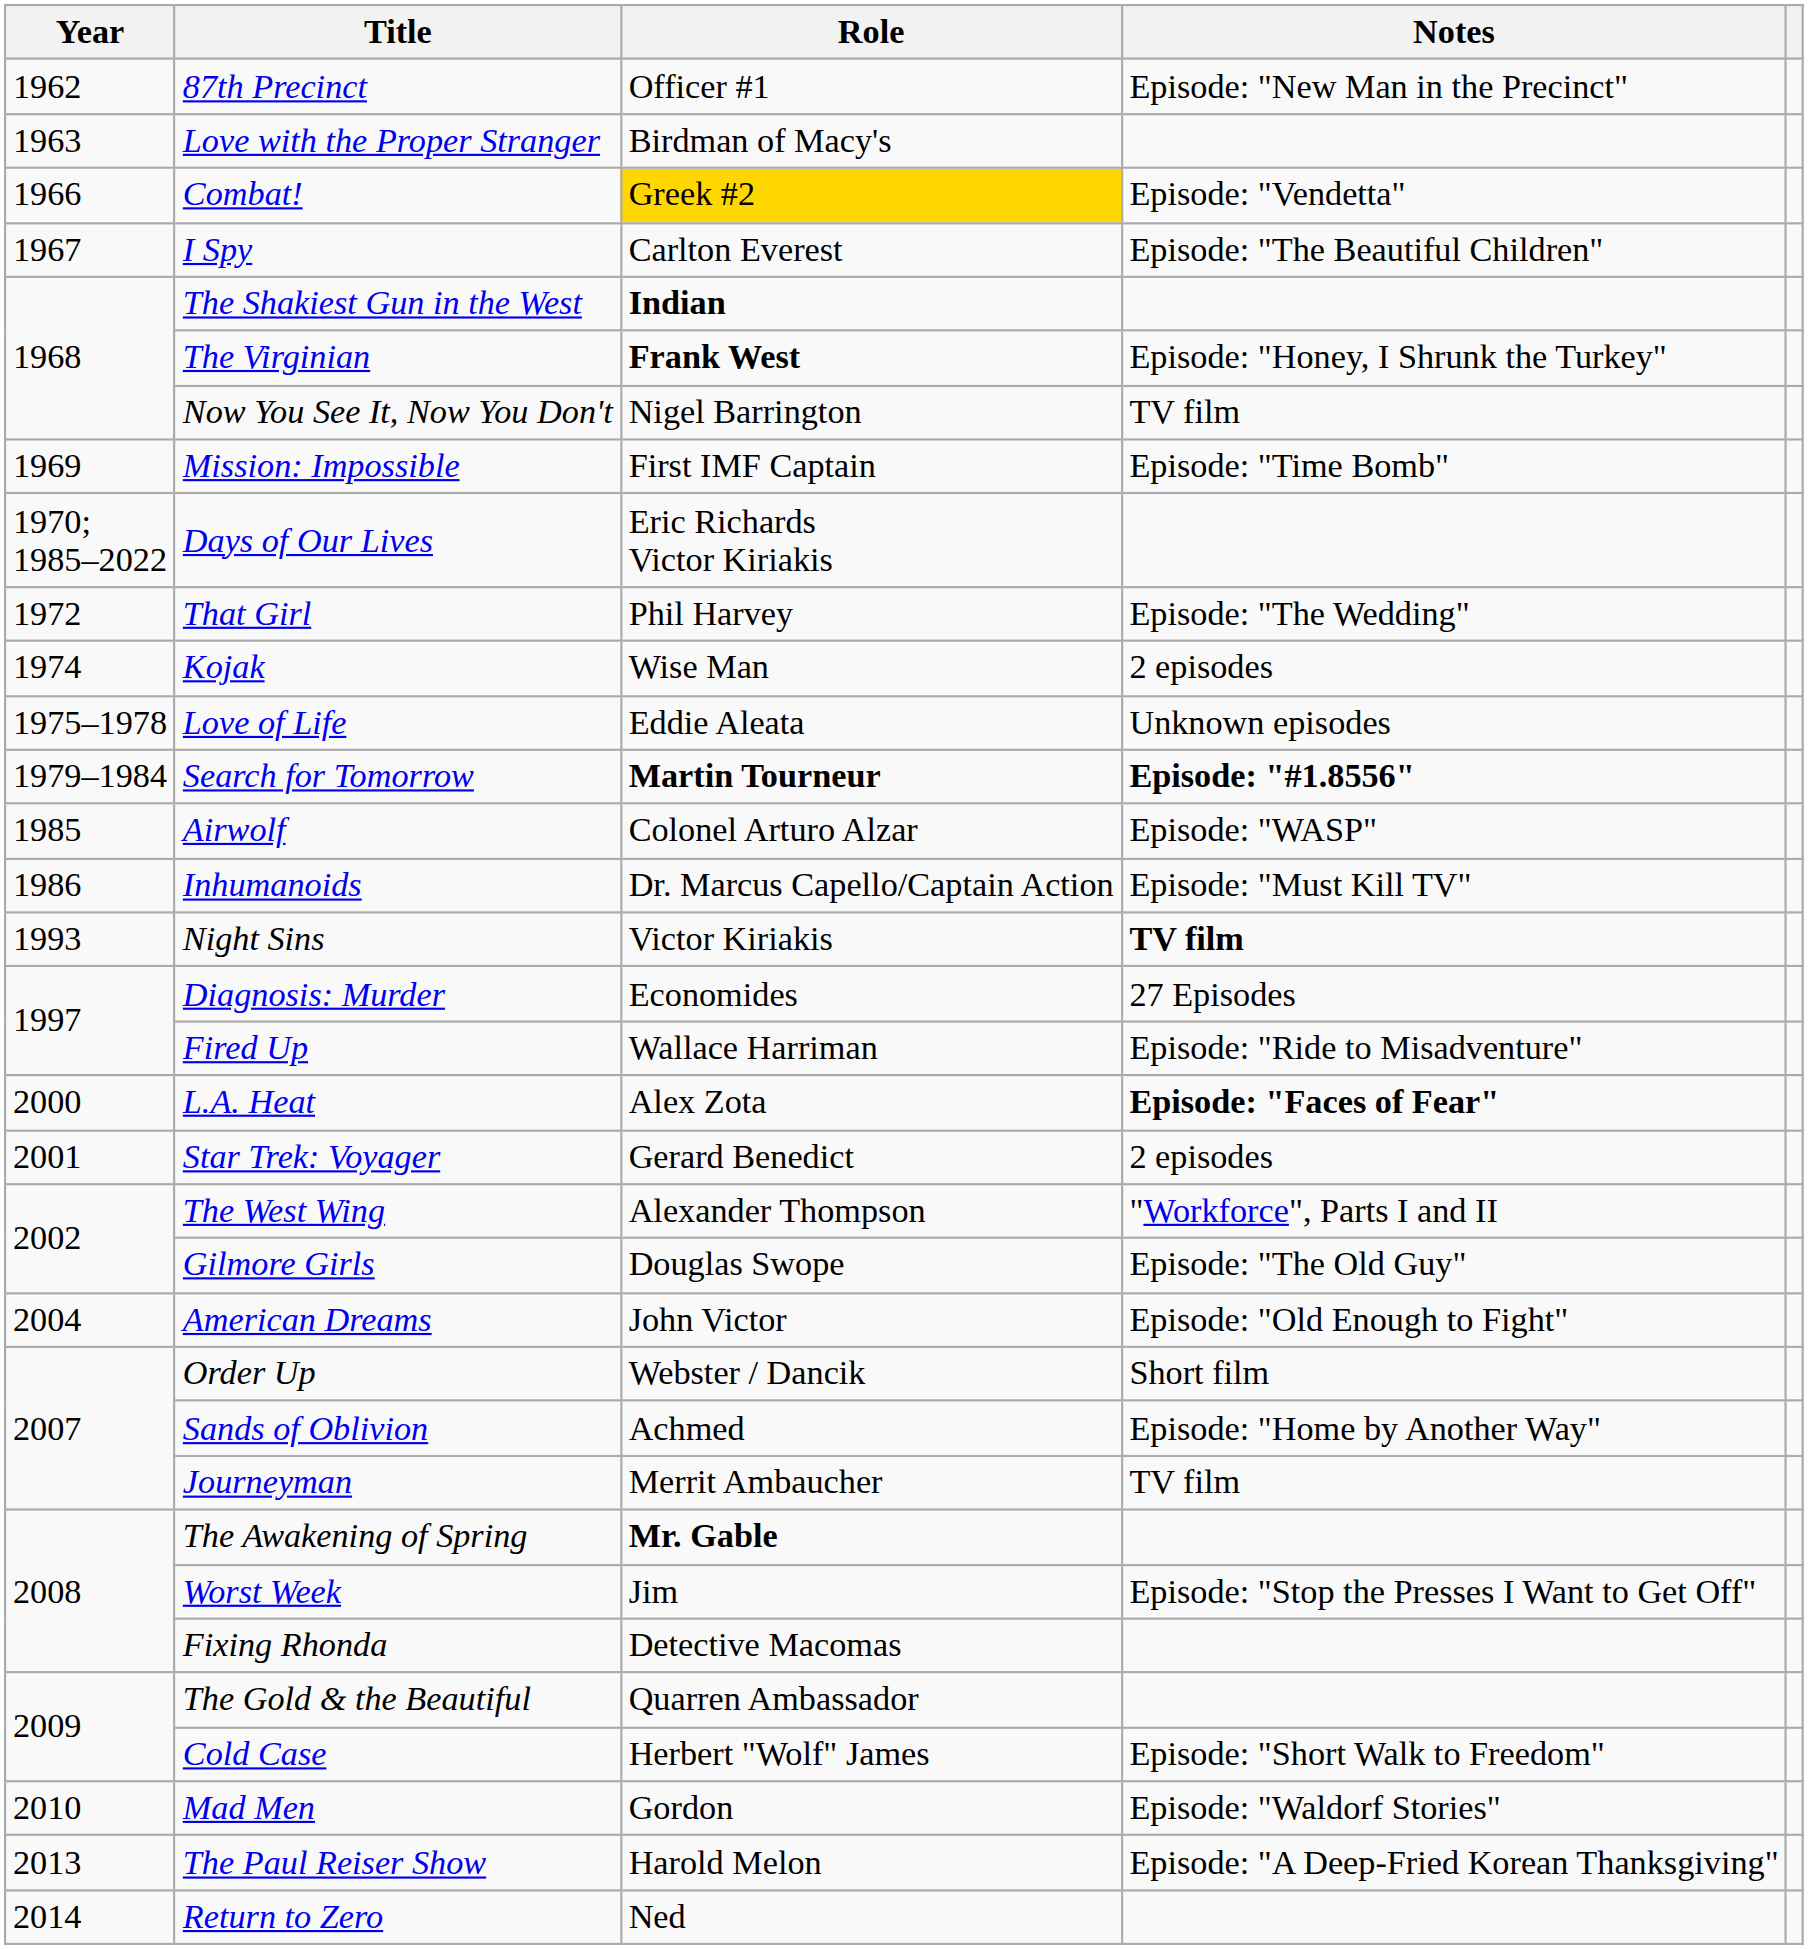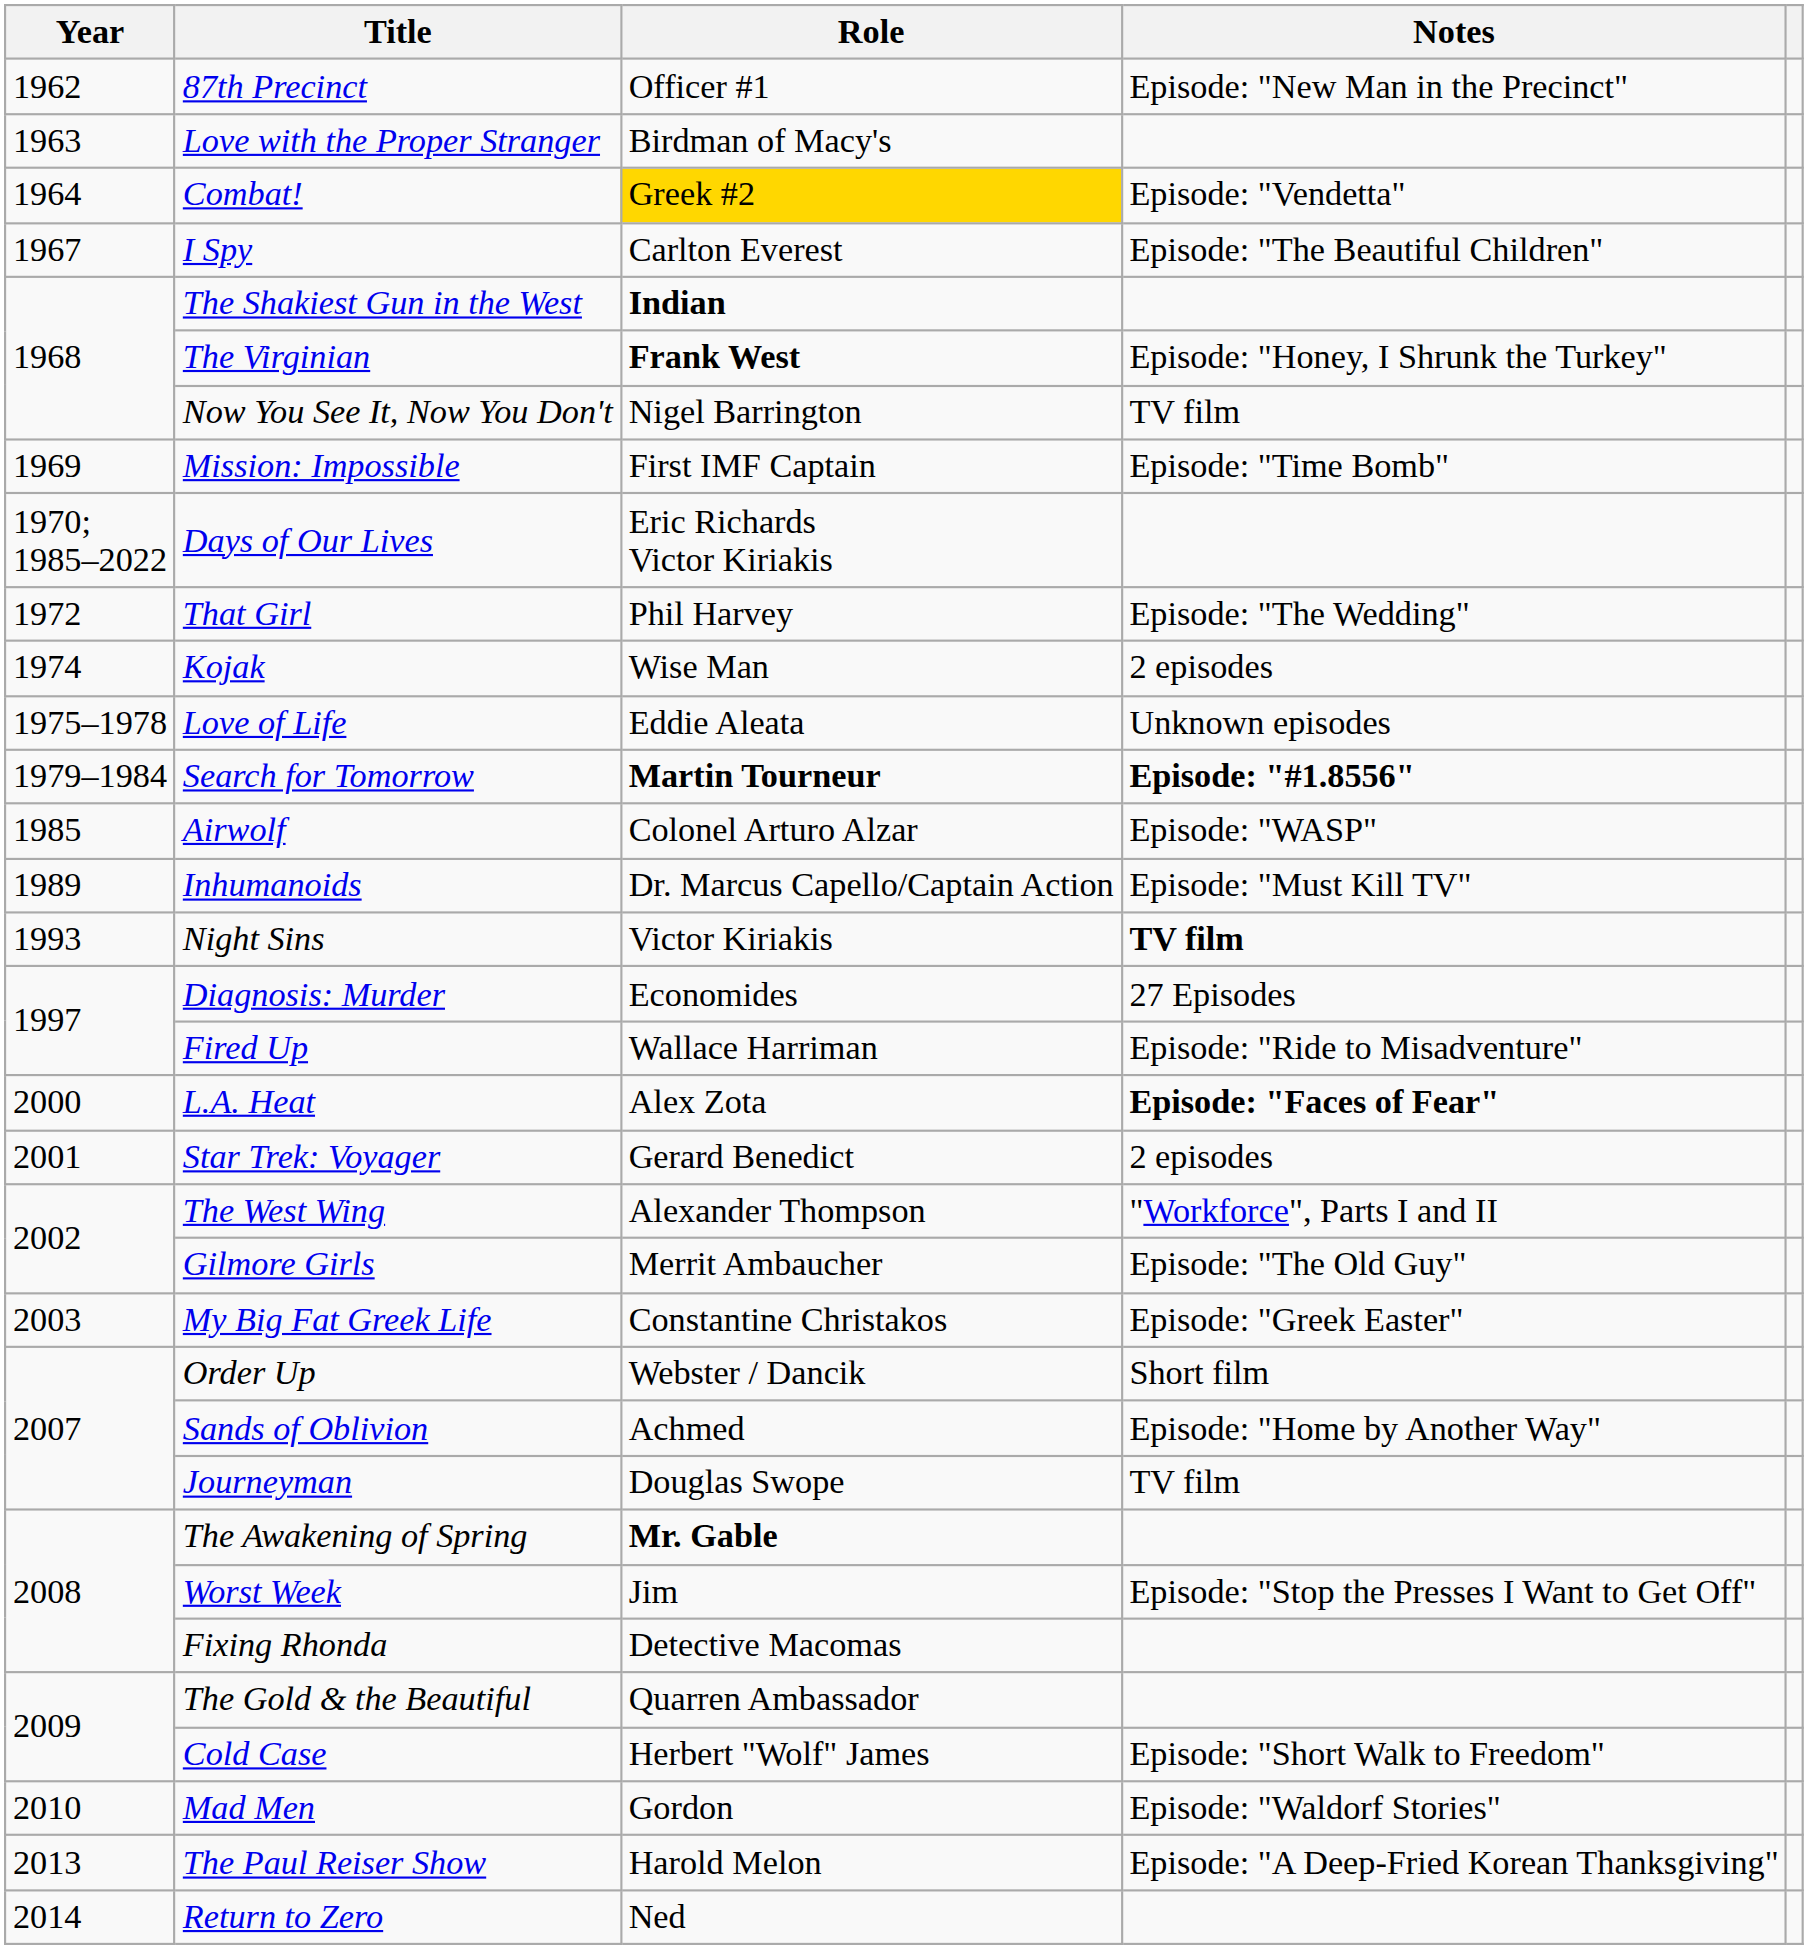Combat! | Year: 1966 -> 1964
Inhumanoids | Year: 1986 -> 1989
Gilmore Girls | Role: Douglas Swope -> Merrit Ambaucher
+ row: 2003 | My Big Fat Greek Life | Constantine Christakos | Episode: "Greek Easter"
- row: 2004 | American Dreams | John Victor | Episode: "Old Enough to Fight"
Journeyman | Role: Merrit Ambaucher -> Douglas Swope
